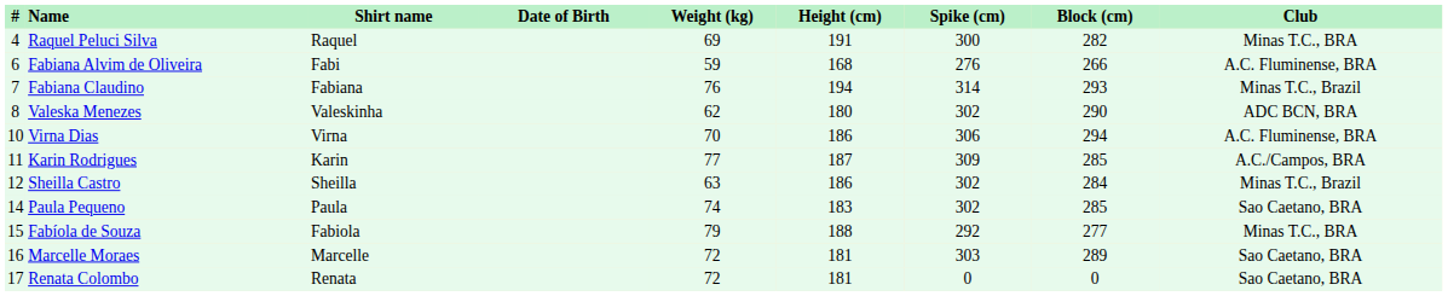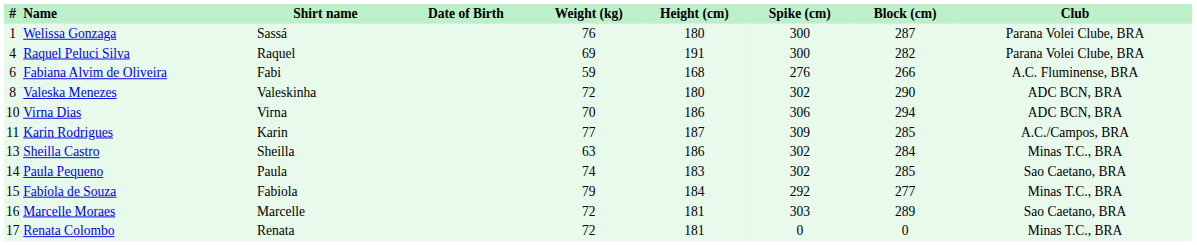+ row: 1 | Welissa Gonzaga | Sassá | 76 | 180 | 300 | 287 | Parana Volei Clube, BRA
Raquel Peluci Silva | Club: Minas T.C., BRA -> Parana Volei Clube, BRA
- row: 7 | Fabiana Claudino | Fabiana | 76 | 194 | 314 | 293 | Minas T.C., Brazil
Valeska Menezes | Weight (kg): 62 -> 72
Virna Dias | Club: A.C. Fluminense, BRA -> ADC BCN, BRA
Sheilla Castro | #: 12 -> 13
Sheilla Castro | Club: Minas T.C., Brazil -> Minas T.C., BRA
Fabíola de Souza | Height (cm): 188 -> 184
Renata Colombo | Club: Sao Caetano, BRA -> Minas T.C., BRA
